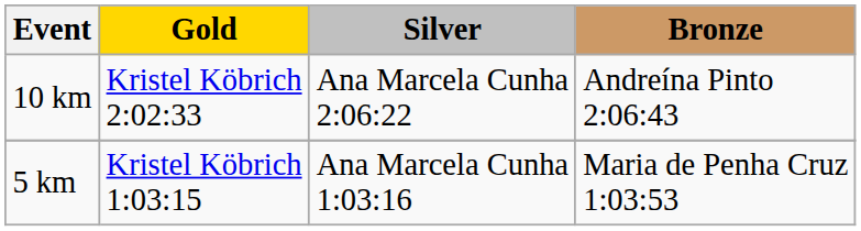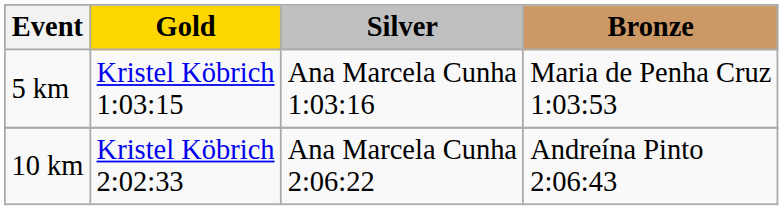rows swapped: 5 km <-> 10 km
